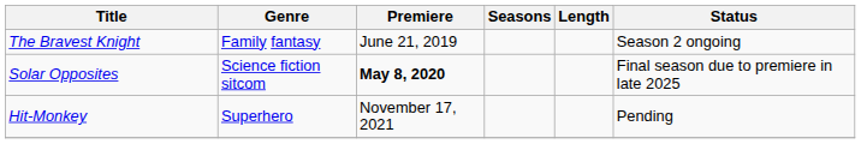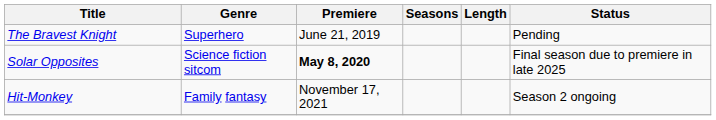The Bravest Knight | Genre: Family fantasy -> Superhero
The Bravest Knight | Status: Season 2 ongoing -> Pending
Hit-Monkey | Genre: Superhero -> Family fantasy
Hit-Monkey | Status: Pending -> Season 2 ongoing
